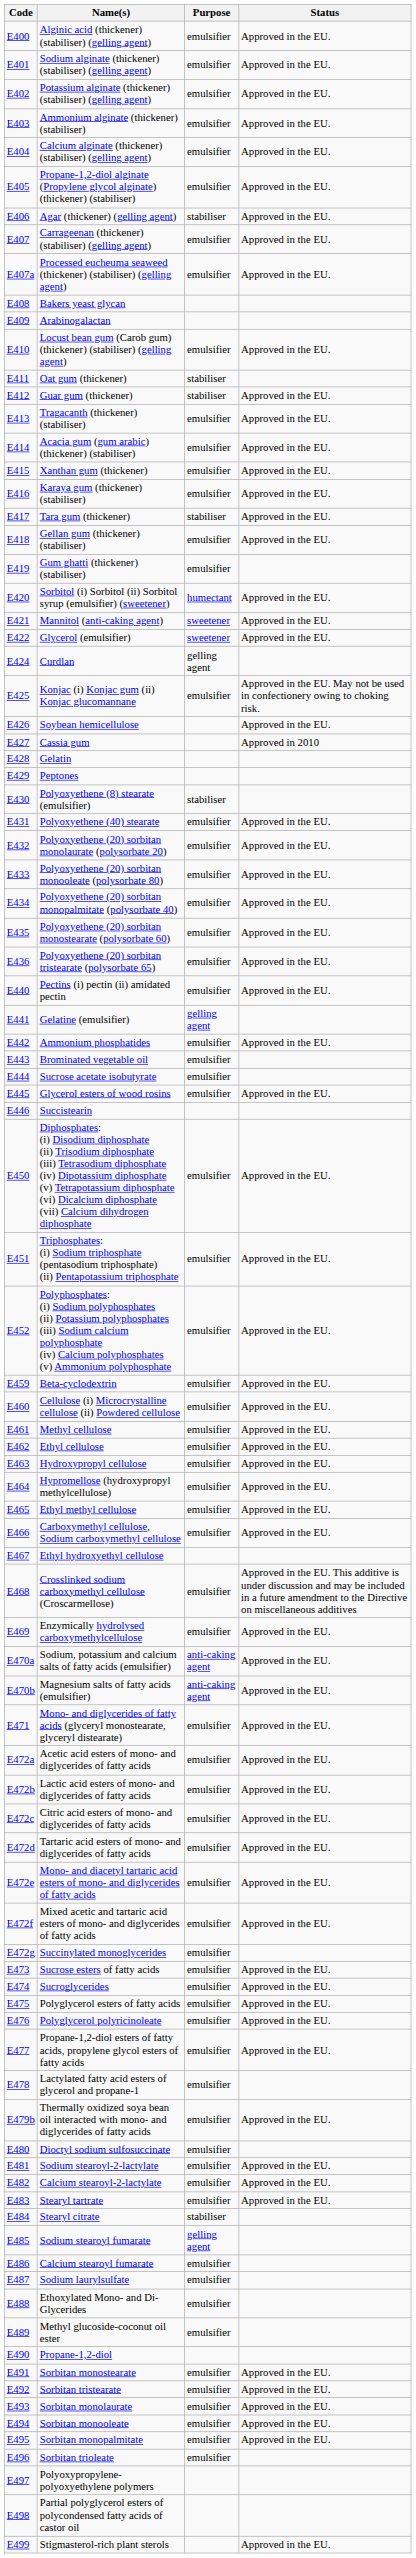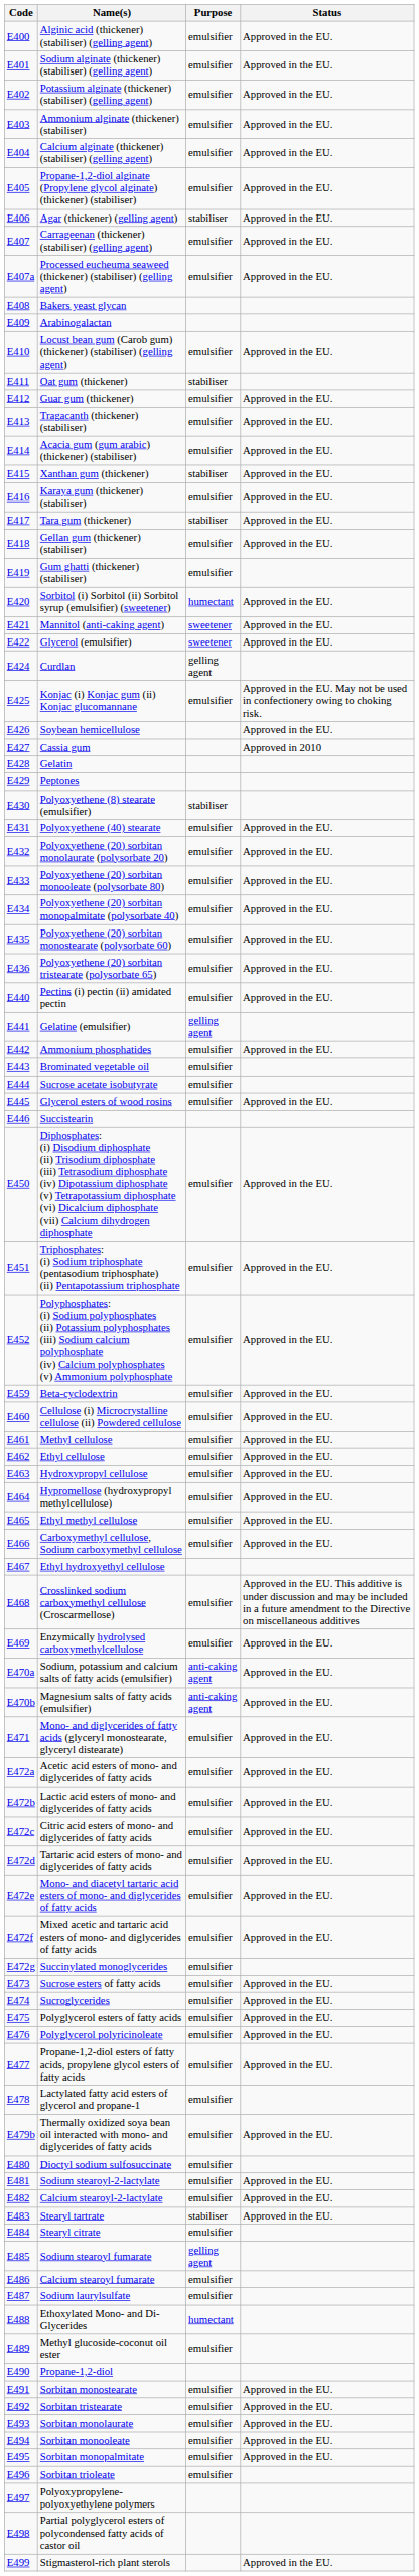Guar gum (thickener) | Purpose: stabiliser -> emulsifier
Xanthan gum (thickener) | Purpose: emulsifier -> stabiliser
Stearyl tartrate | Purpose: emulsifier -> stabiliser
Stearyl citrate | Purpose: stabiliser -> emulsifier
Ethoxylated Mono- and Di-Glycerides | Purpose: emulsifier -> humectant
